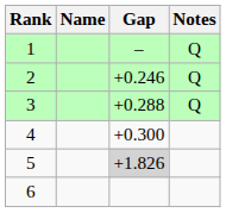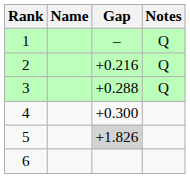2 | Gap: +0.246 -> +0.216
